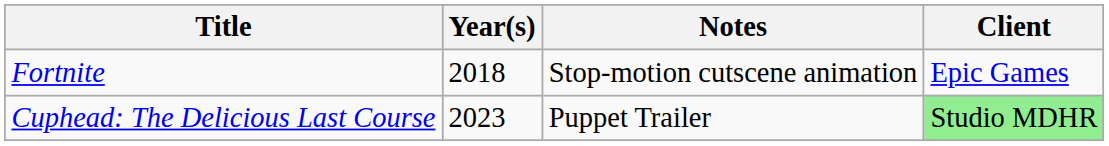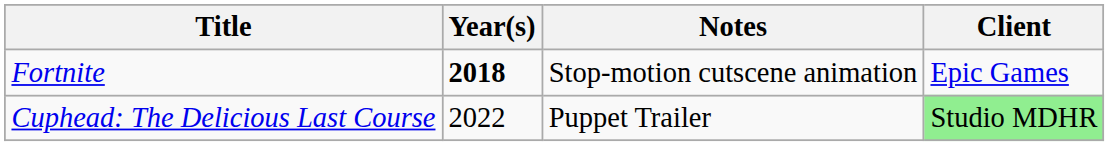Fortnite | Year(s): normal -> bold
Cuphead: The Delicious Last Course | Year(s): 2023 -> 2022
